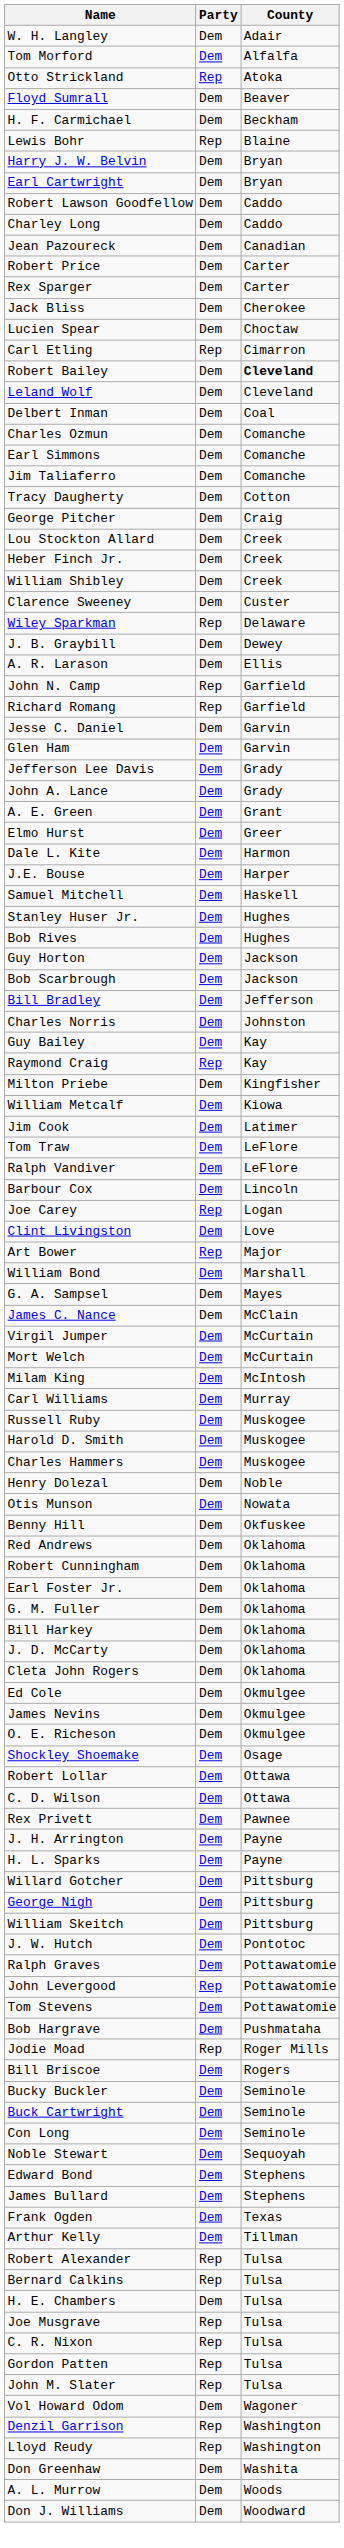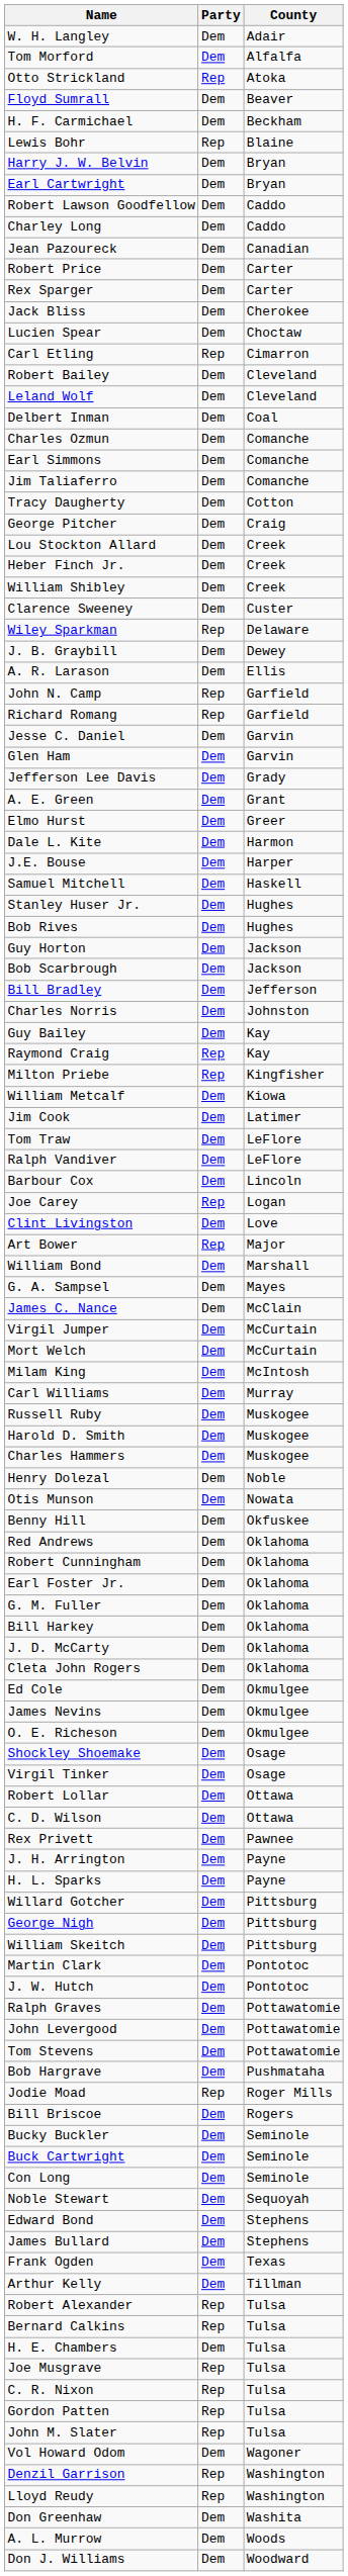Robert Bailey | County: bold -> normal
- row: John A. Lance | Dem | Grady
Milton Priebe | Party: Dem -> Rep
+ row: Virgil Tinker | Dem | Osage
+ row: Martin Clark | Dem | Pontotoc
John Levergood | Party: Rep -> Dem
